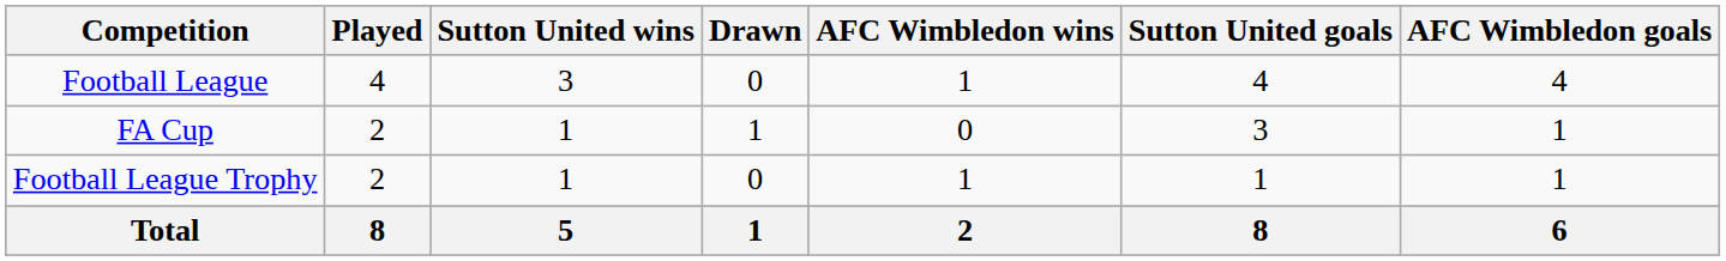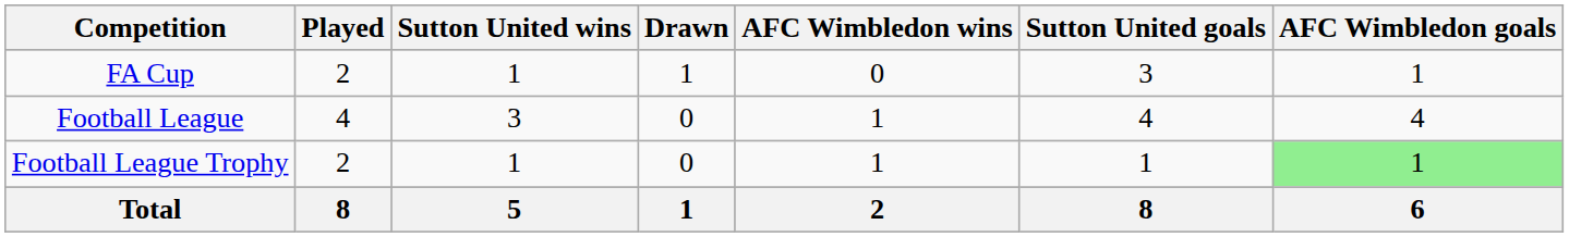rows swapped: Football League <-> FA Cup
Football League Trophy | AFC Wimbledon goals: no background -> lightgreen background
